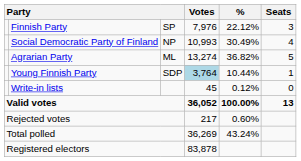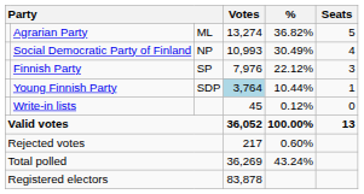rows swapped: Agrarian Party <-> Finnish Party
